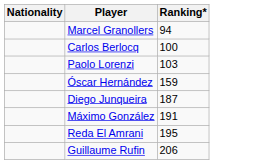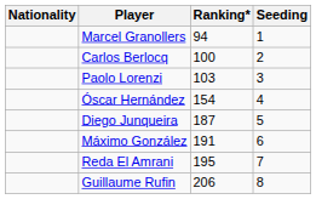+ column: Seeding | 1 | 2 | 3 | 4 | 5 | 6 | 7 | 8
Óscar Hernández | Ranking*: 159 -> 154
